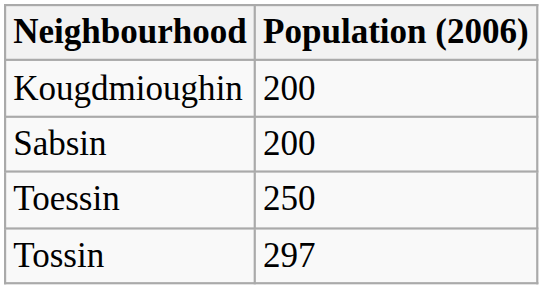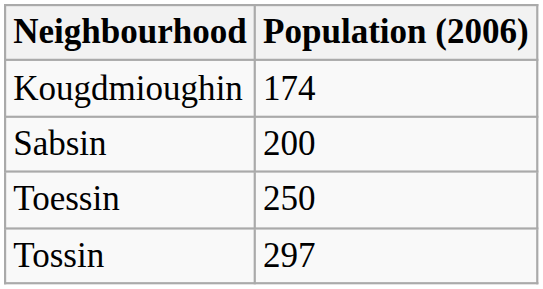Kougdmioughin | Population (2006): 200 -> 174
